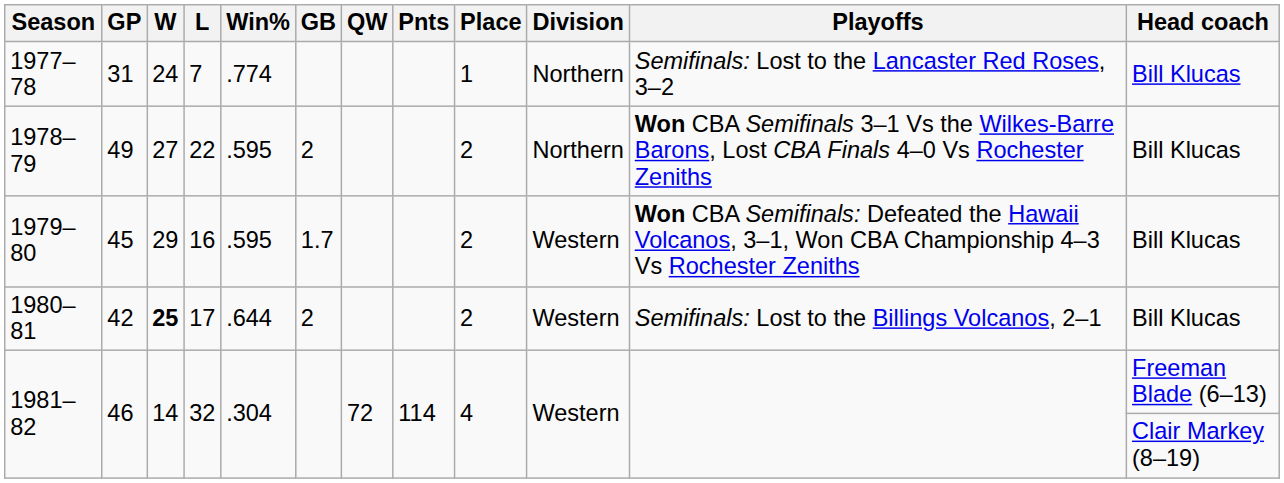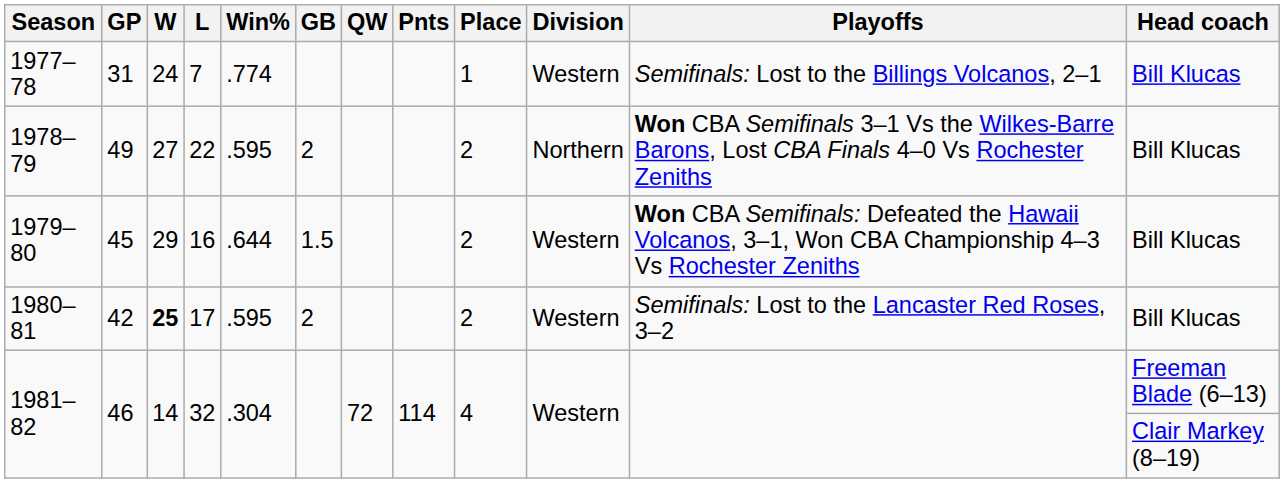1977–78 | Division: Northern -> Western
1977–78 | Playoffs: Semifinals: Lost to the Lancaster Red Roses, 3–2 -> Semifinals: Lost to the Billings Volcanos, 2–1
1979–80 | Win%: .595 -> .644
1979–80 | GB: 1.7 -> 1.5
1980–81 | Win%: .644 -> .595
1980–81 | Playoffs: Semifinals: Lost to the Billings Volcanos, 2–1 -> Semifinals: Lost to the Lancaster Red Roses, 3–2
